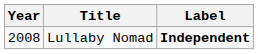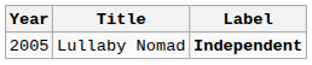Lullaby Nomad | Year: 2008 -> 2005
